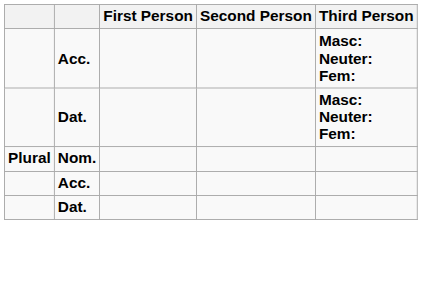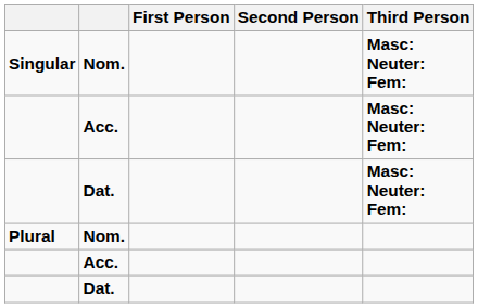+ row: Singular | Nom. | Masc: Neuter: Fem:
